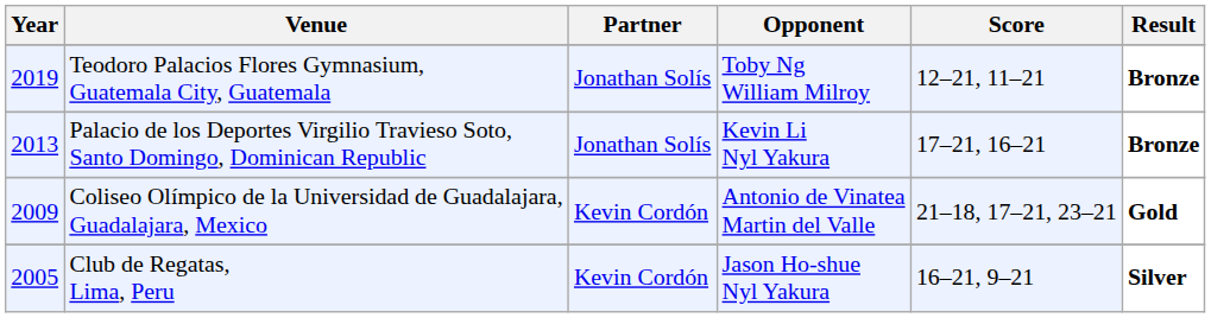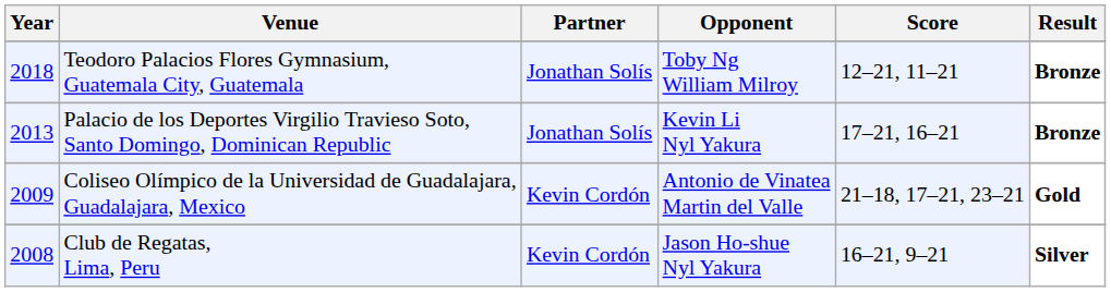Teodoro Palacios Flores Gymnasium, Guatemala City, Guatemala | Year: 2019 -> 2018
Club de Regatas, Lima, Peru | Year: 2005 -> 2008
